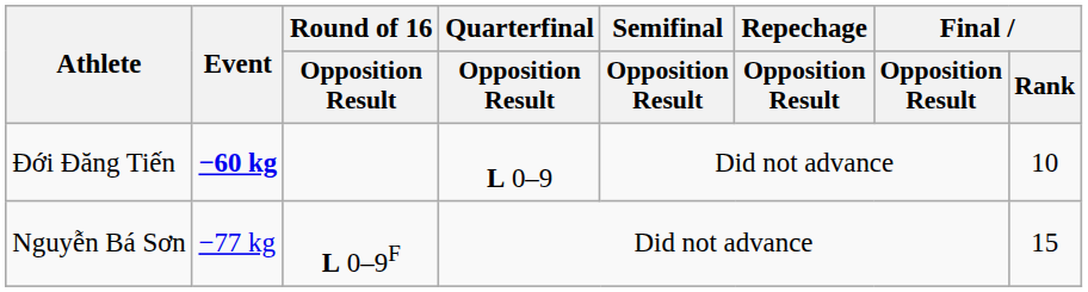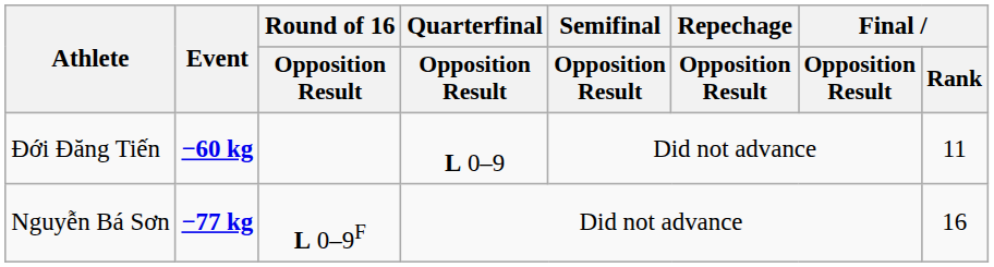Đới Đăng Tiến | Final / Rank: 10 -> 11
Nguyễn Bá Sơn | Event: normal -> bold
Nguyễn Bá Sơn | Final / Rank: 15 -> 16
